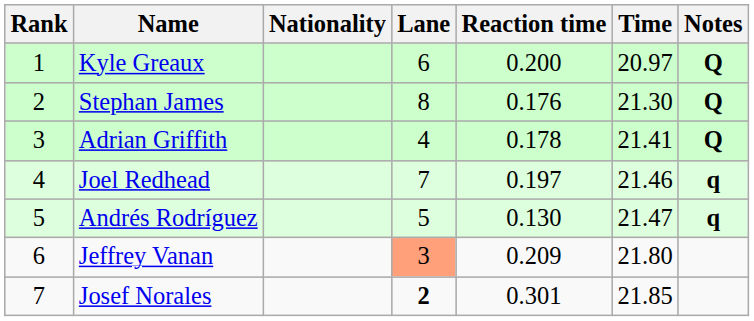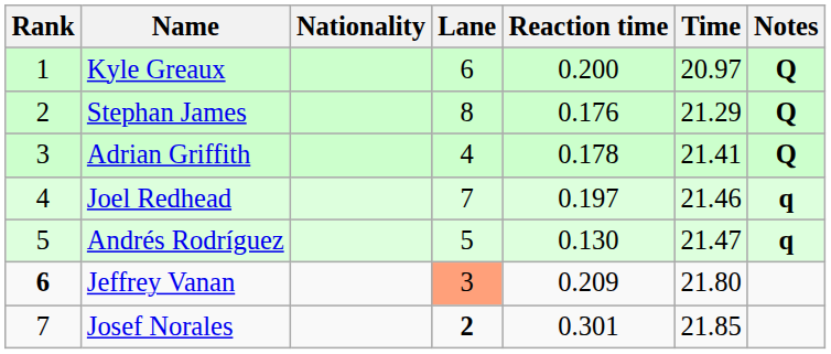Stephan James | Time: 21.30 -> 21.29
Jeffrey Vanan | Rank: normal -> bold
